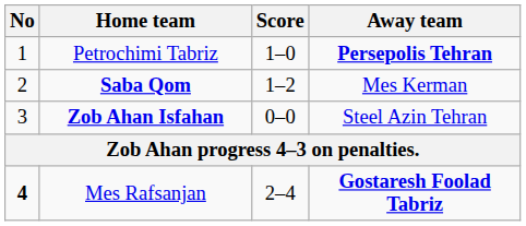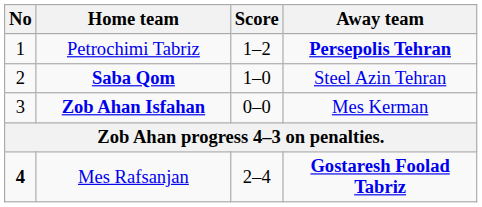Petrochimi Tabriz | Score: 1–0 -> 1–2
Saba Qom | Score: 1–2 -> 1–0
Saba Qom | Away team: Mes Kerman -> Steel Azin Tehran
Zob Ahan Isfahan | Away team: Steel Azin Tehran -> Mes Kerman
